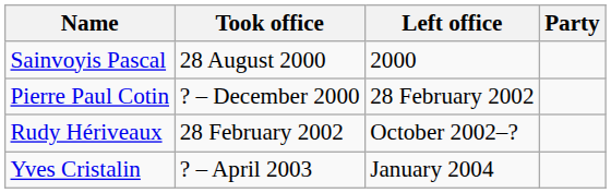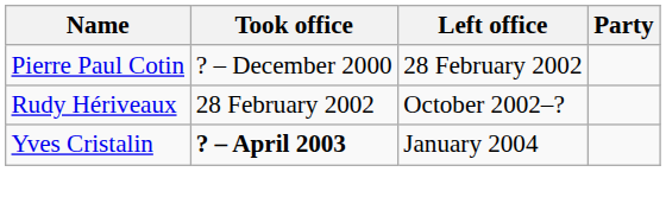- row: Sainvoyis Pascal | 28 August 2000 | 2000
Yves Cristalin | Took office: normal -> bold
